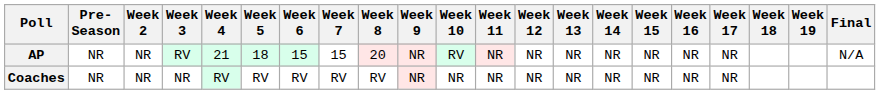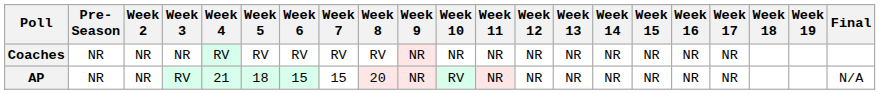rows swapped: AP <-> Coaches
